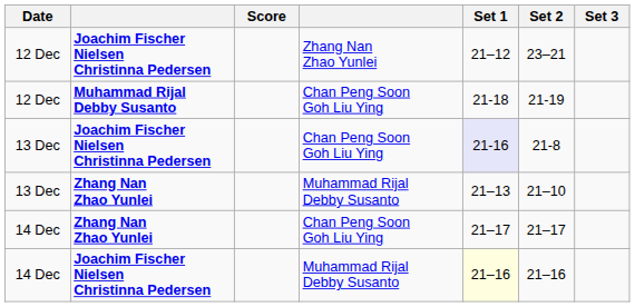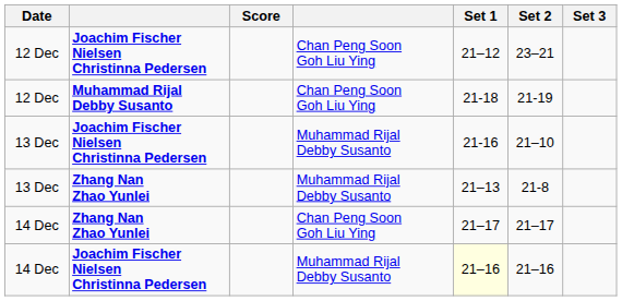12 Dec / Joachim Fischer Nielsen Christinna Pedersen | column 4: Zhang Nan Zhao Yunlei -> Chan Peng Soon Goh Liu Ying
13 Dec / Joachim Fischer Nielsen Christinna Pedersen | column 4: Chan Peng Soon Goh Liu Ying -> Muhammad Rijal Debby Susanto
13 Dec / Joachim Fischer Nielsen Christinna Pedersen | Set 1: lavender background -> no background
13 Dec / Joachim Fischer Nielsen Christinna Pedersen | Set 2: 21-8 -> 21–10
13 Dec / Zhang Nan Zhao Yunlei | Set 2: 21–10 -> 21-8
